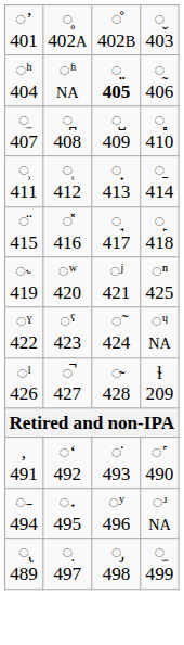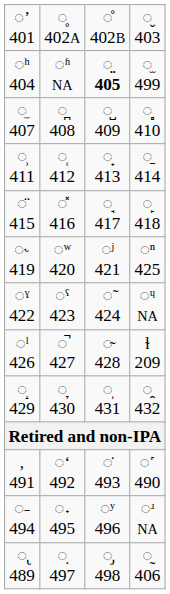◌ʰ 404 | column 4: ◌̰ 406 -> ◌̫ 499
+ row: ◌̝ 429 | ◌̞ 430 | ◌̩ 431 | ◌̯ 432
◌̢ 489 | column 4: ◌̫ 499 -> ◌̰ 406
